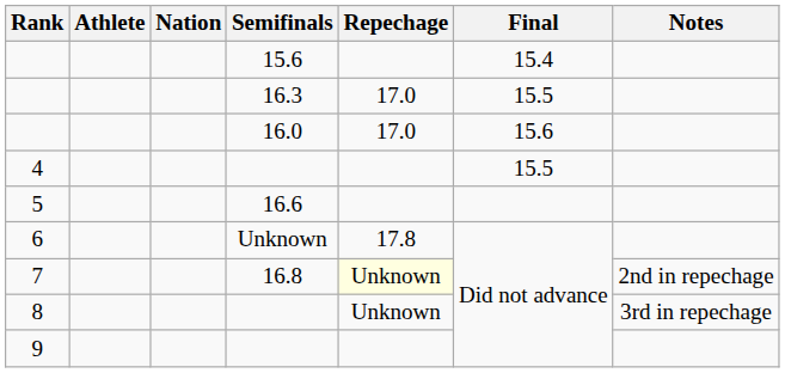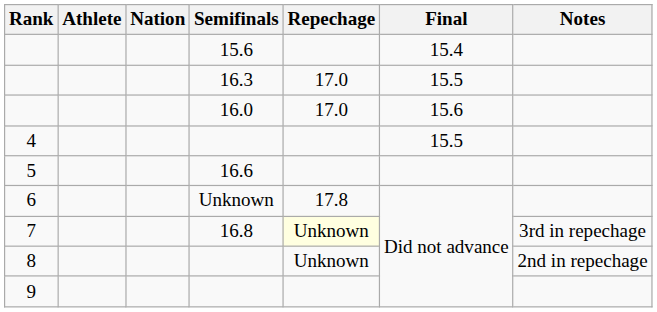7 | Notes: 2nd in repechage -> 3rd in repechage
8 | Notes: 3rd in repechage -> 2nd in repechage
